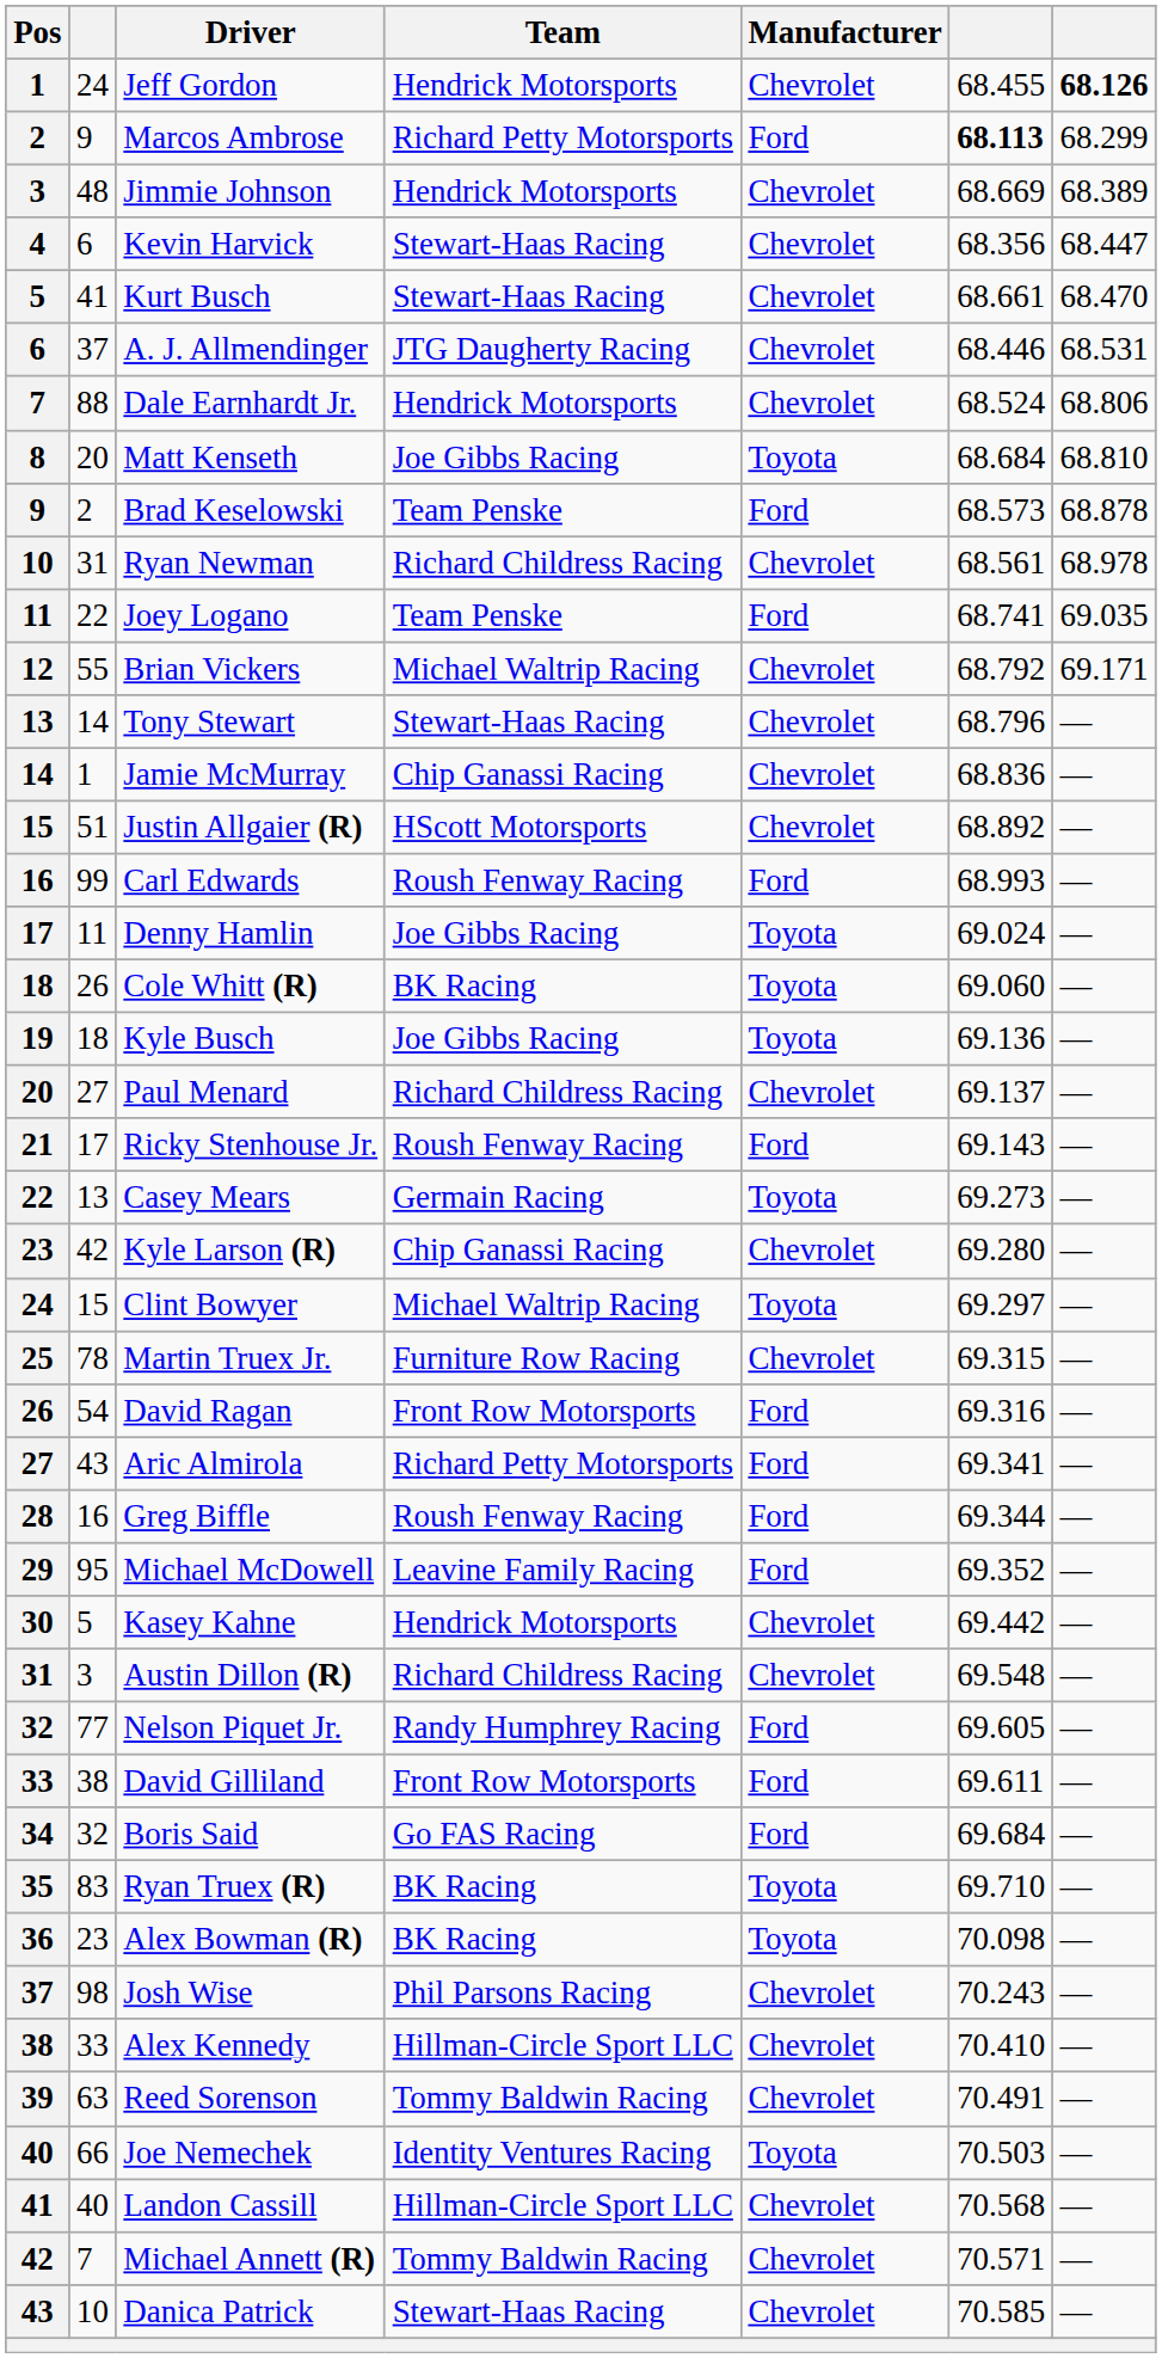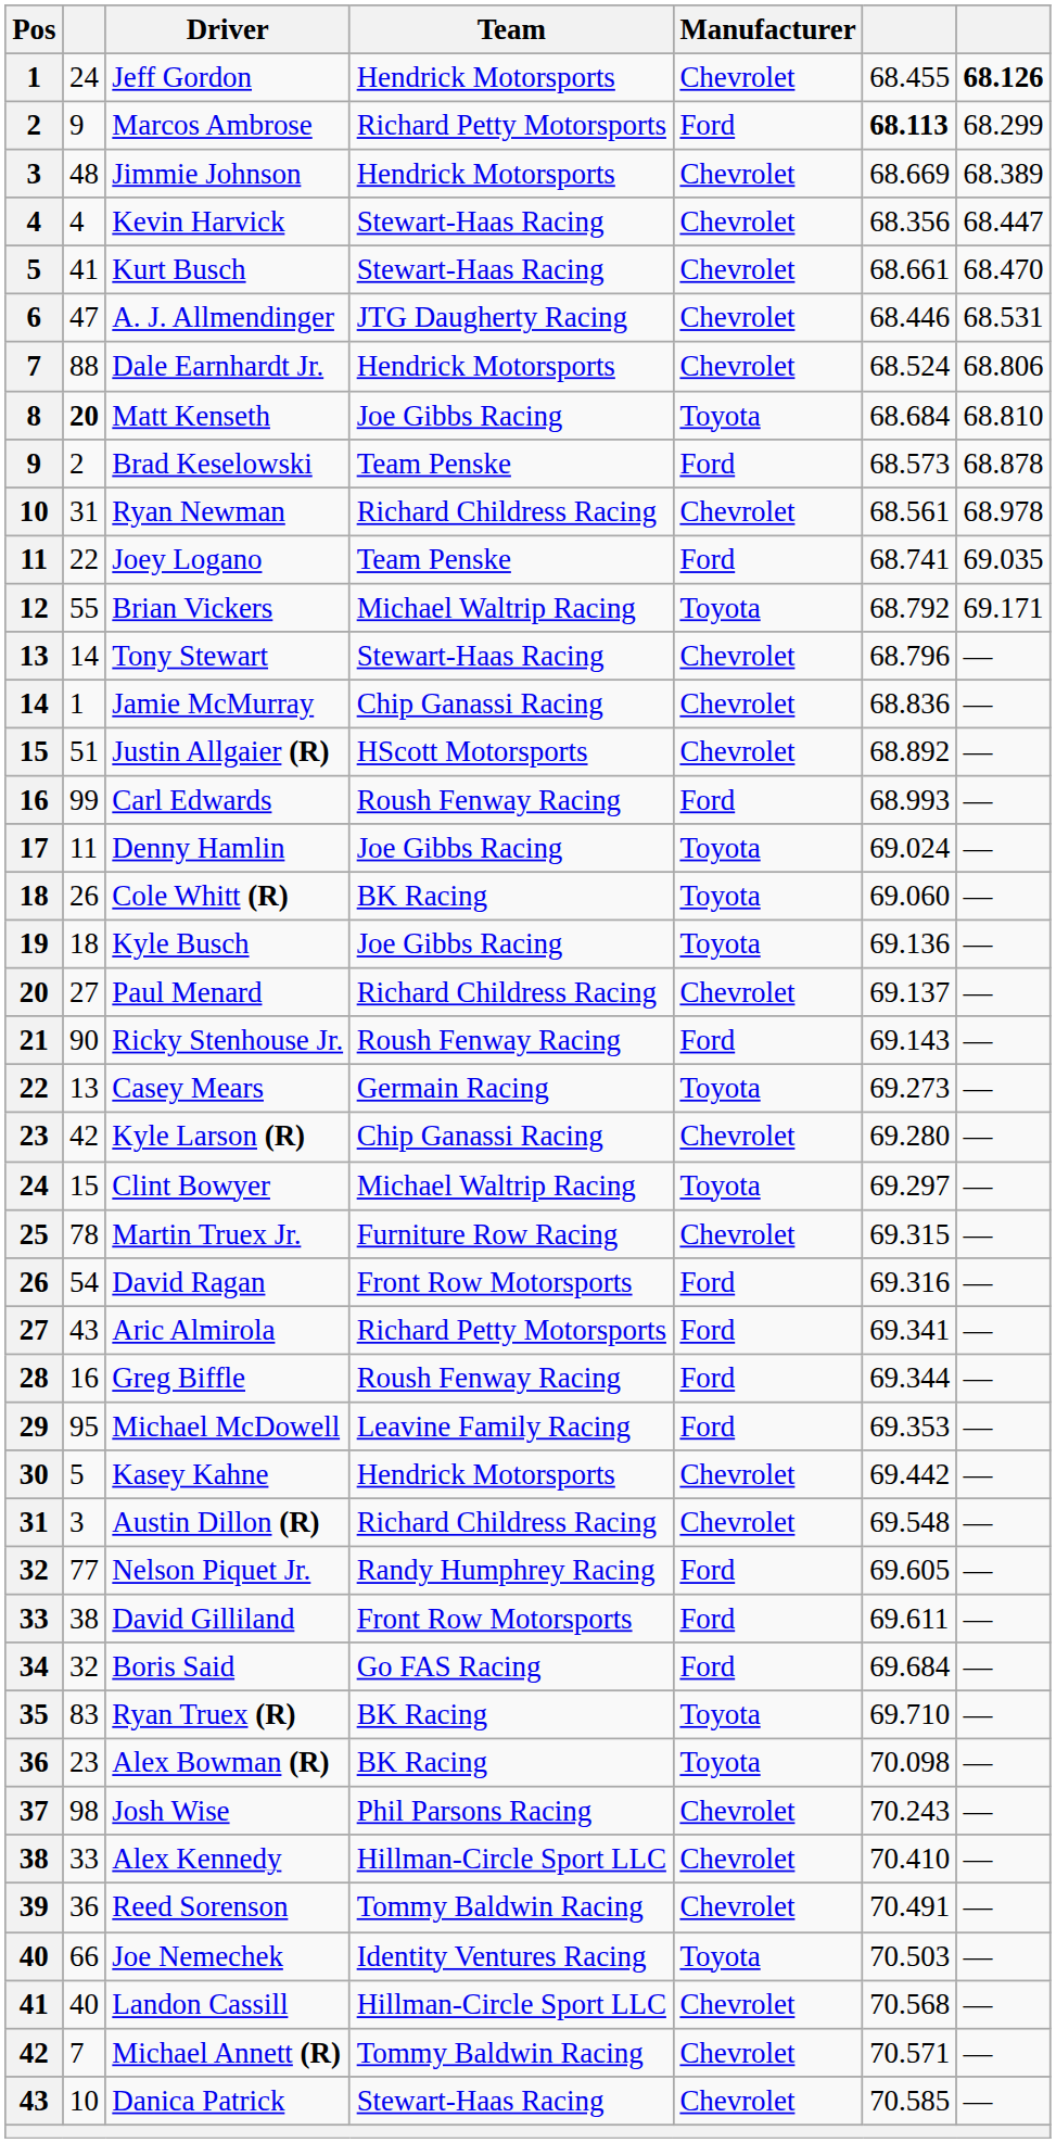Kevin Harvick | column 2: 6 -> 4
A. J. Allmendinger | column 2: 37 -> 47
Matt Kenseth | column 2: normal -> bold
Brian Vickers | Manufacturer: Chevrolet -> Toyota
Ricky Stenhouse Jr. | column 2: 17 -> 90
Michael McDowell | column 6: 69.352 -> 69.353
Reed Sorenson | column 2: 63 -> 36
